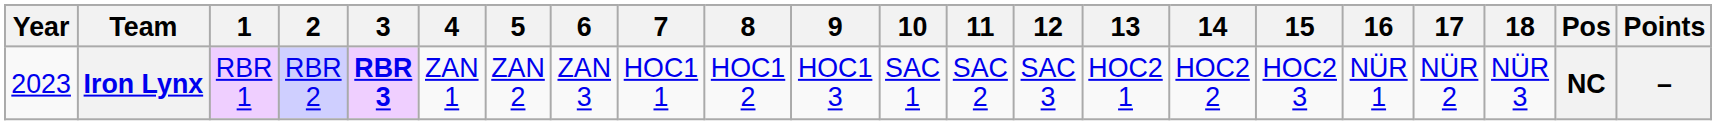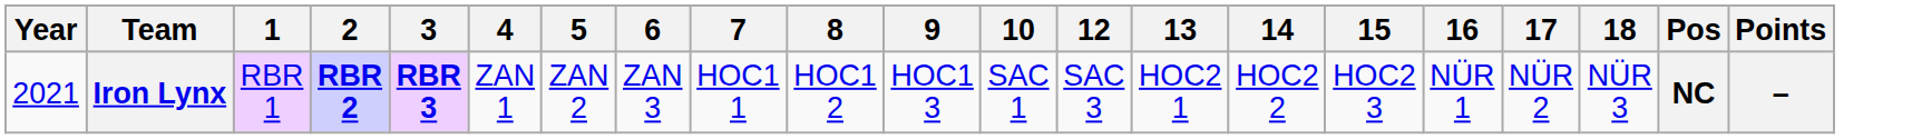- column: 11 | SAC 2
Iron Lynx | Year: 2023 -> 2021
Iron Lynx | 2: normal -> bold
